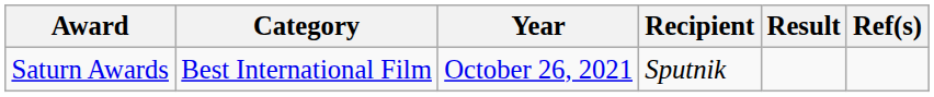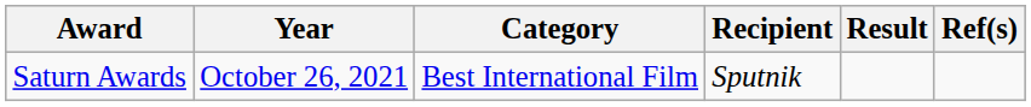columns swapped: Year <-> Category
